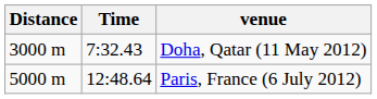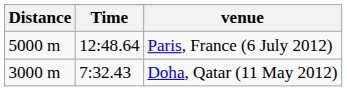rows swapped: Doha, Qatar (11 May 2012) <-> Paris, France (6 July 2012)
